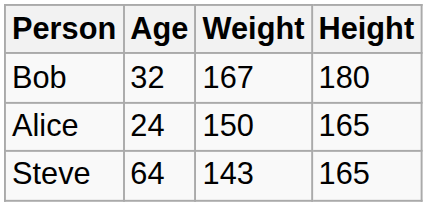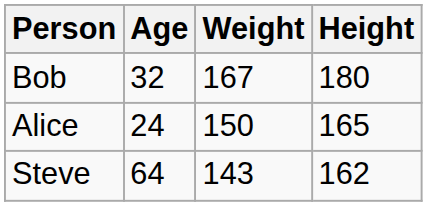Steve | Height: 165 -> 162
